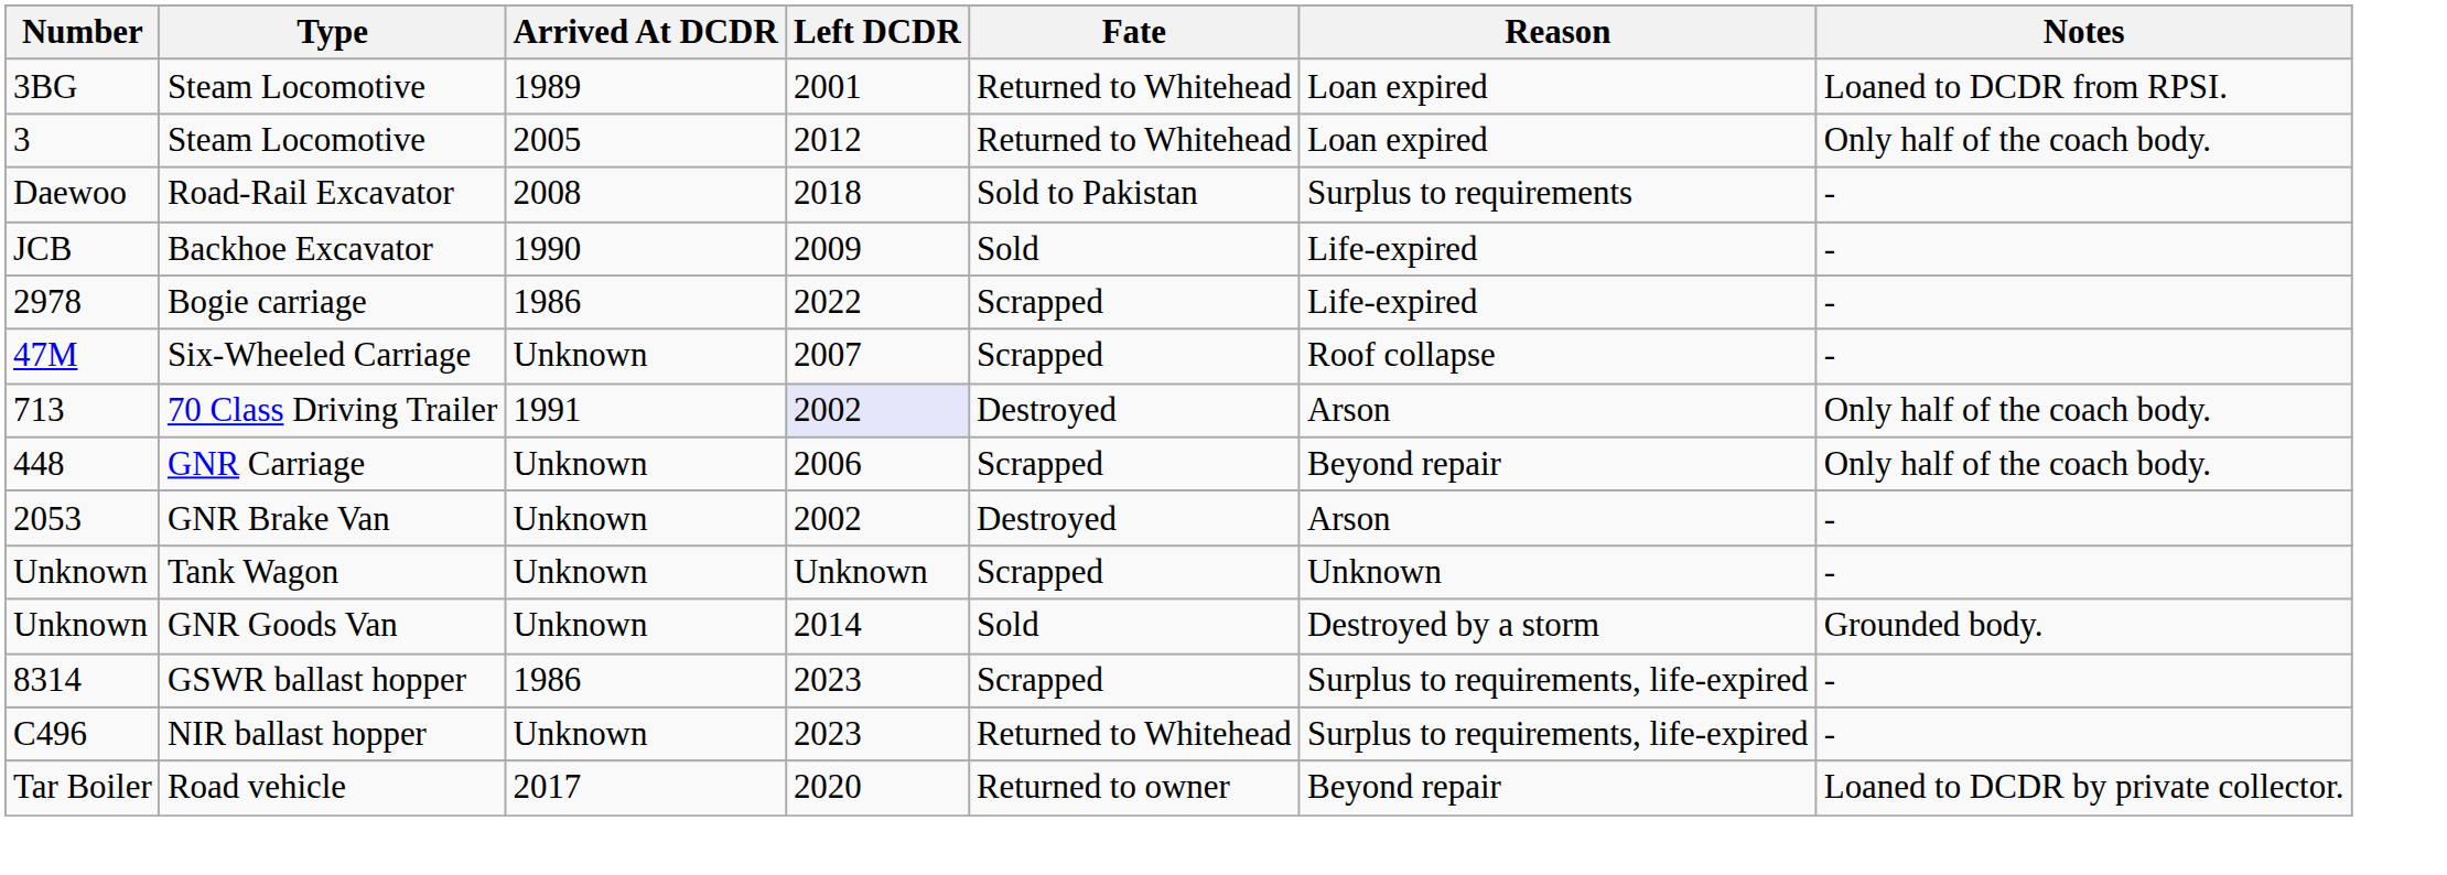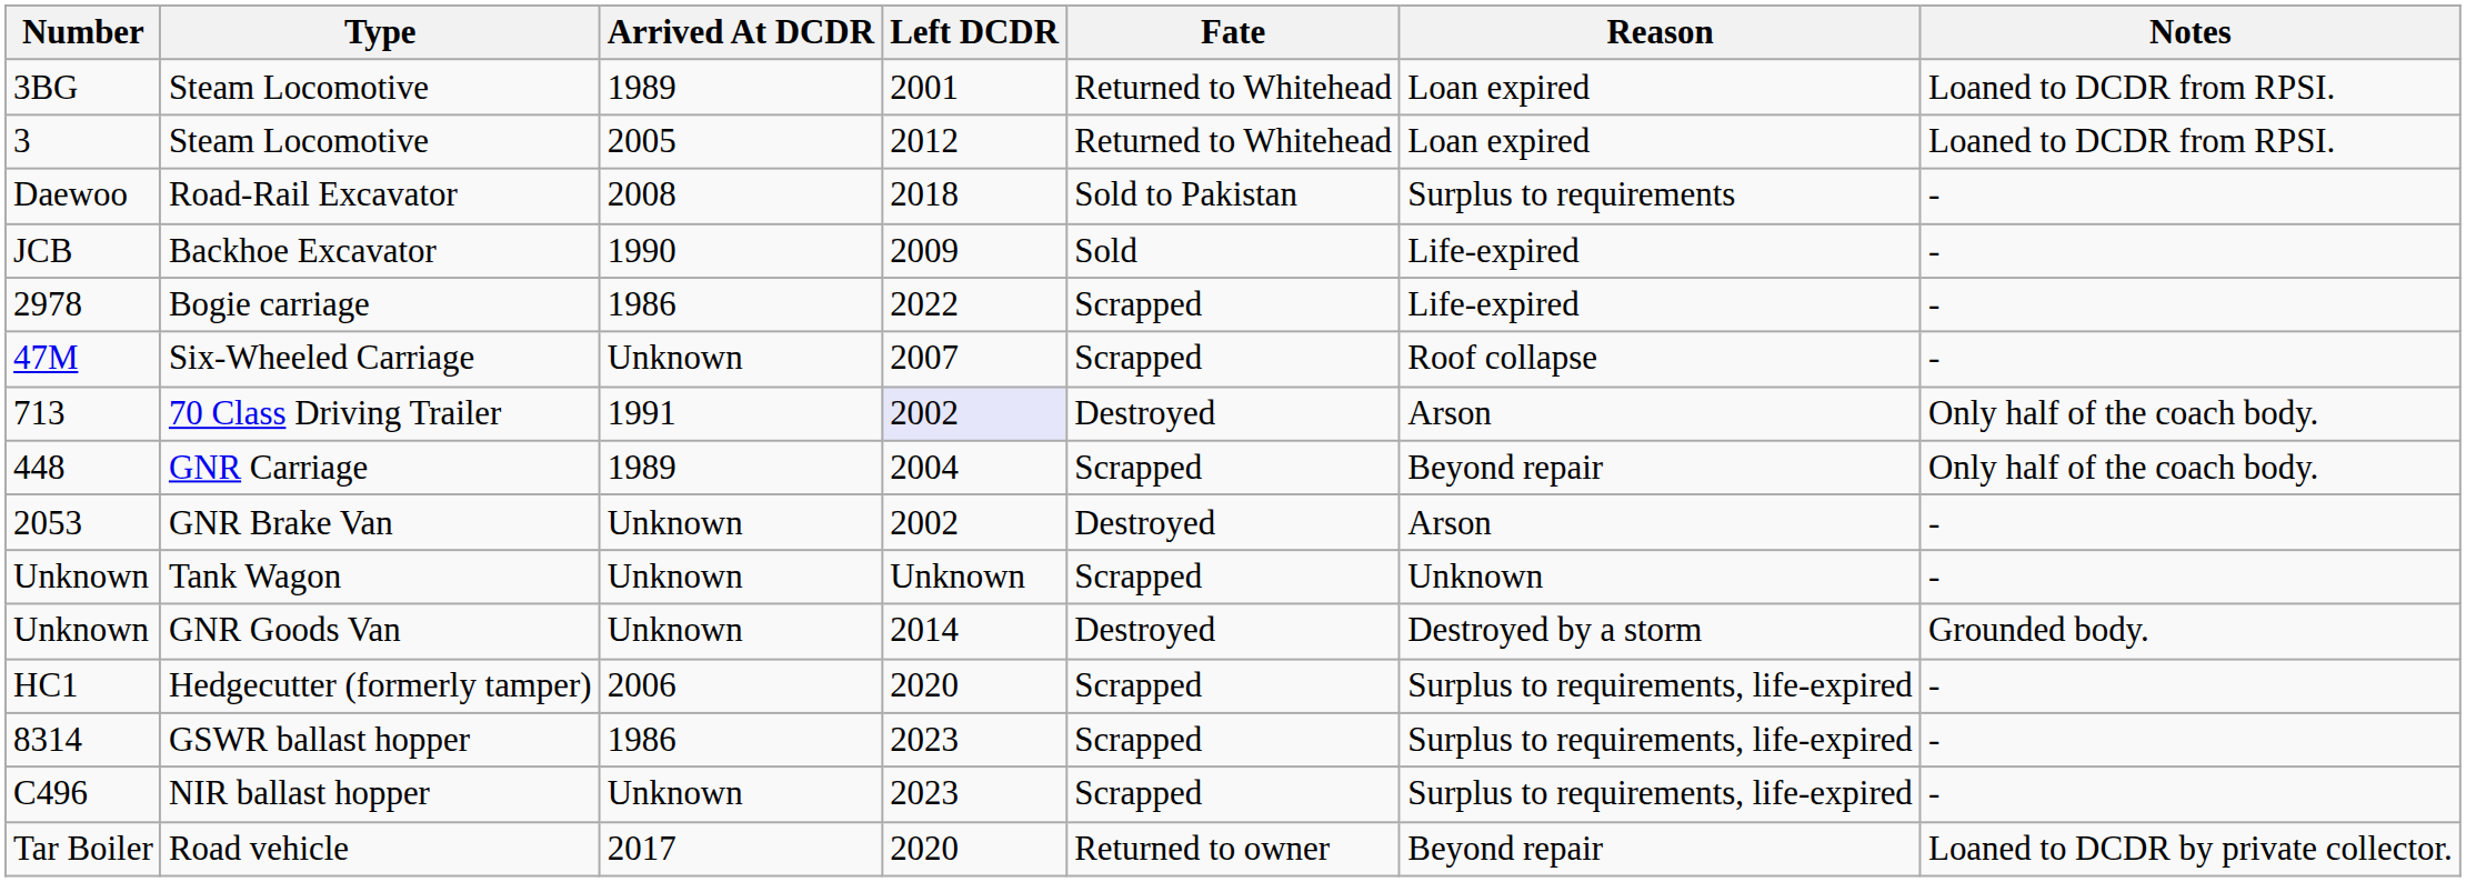3 / Steam Locomotive | Notes: Only half of the coach body. -> Loaned to DCDR from RPSI.
GNR Carriage | Arrived At DCDR: Unknown -> 1989
GNR Carriage | Left DCDR: 2006 -> 2004
GNR Goods Van | Fate: Sold -> Destroyed
+ row: HC1 | Hedgecutter (formerly tamper) | 2006 | 2020 | Scrapped | Surplus to requirements, life-expired | -
NIR ballast hopper | Fate: Returned to Whitehead -> Scrapped
